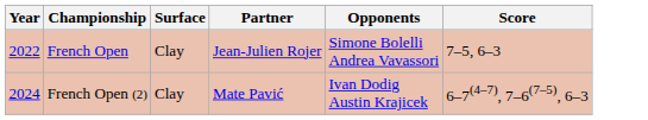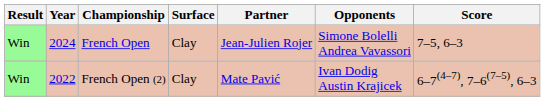+ column: Result | Win | Win
French Open | Year: 2022 -> 2024
French Open (2) | Year: 2024 -> 2022
